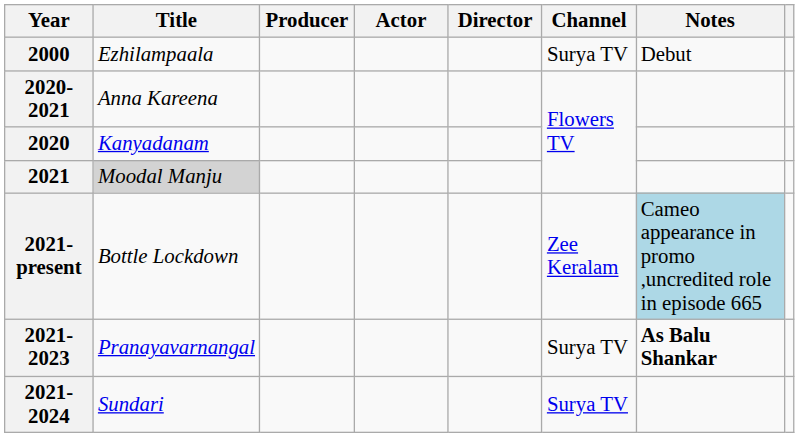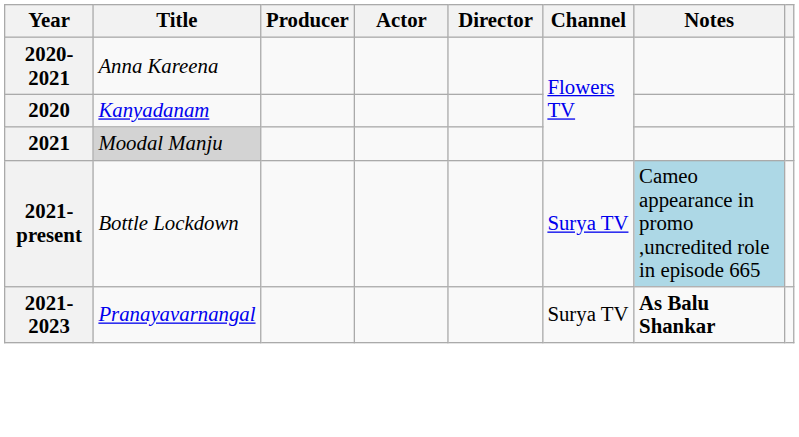- row: 2000 | Ezhilampaala | Surya TV | Debut
2021-present | Channel: Zee Keralam -> Surya TV
- row: 2021-2024 | Sundari | Surya TV
